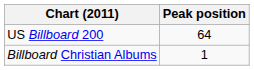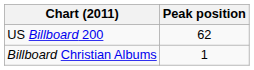US Billboard 200 | Peak position: 64 -> 62
